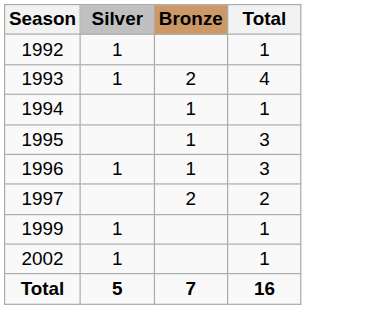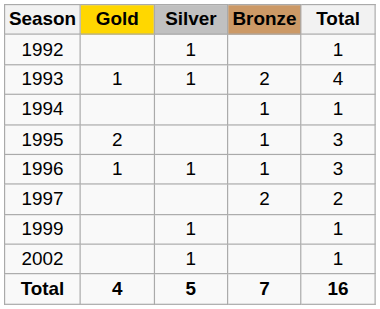+ column: Gold | 1 | 2 | 1 | 4
